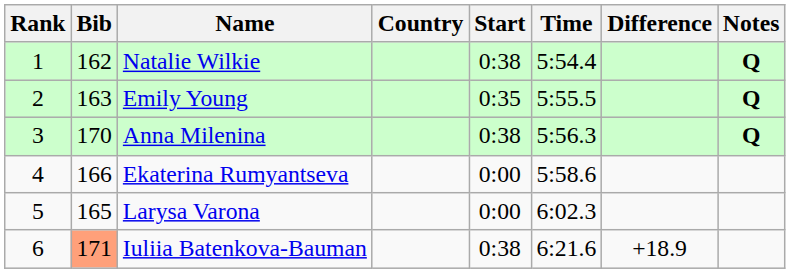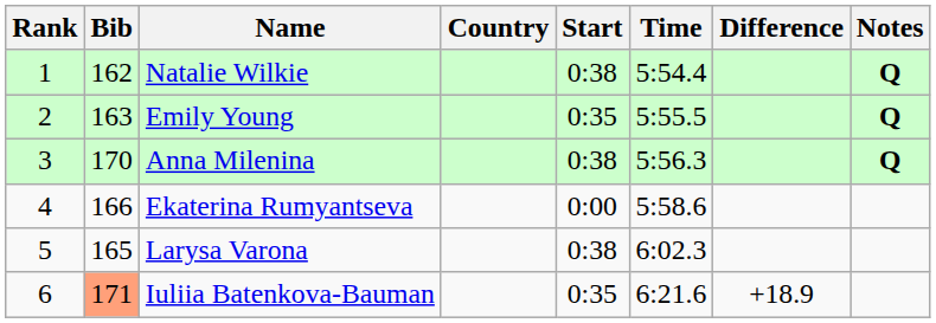Larysa Varona | Start: 0:00 -> 0:38
Iuliia Batenkova-Bauman | Start: 0:38 -> 0:35
